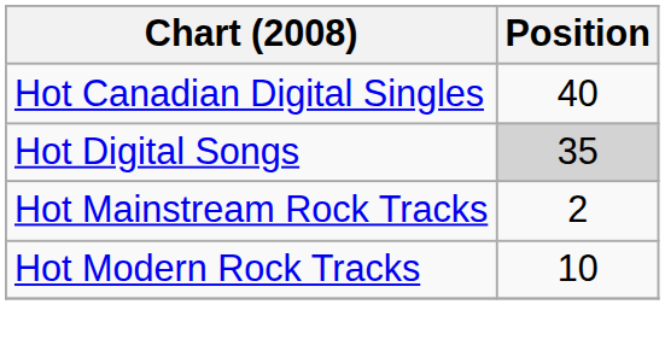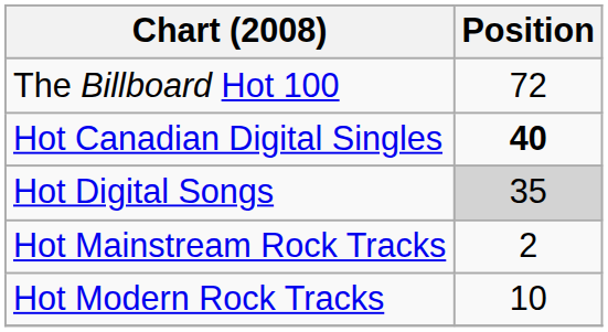+ row: The Billboard Hot 100 | 72
Hot Canadian Digital Singles | Position: normal -> bold
